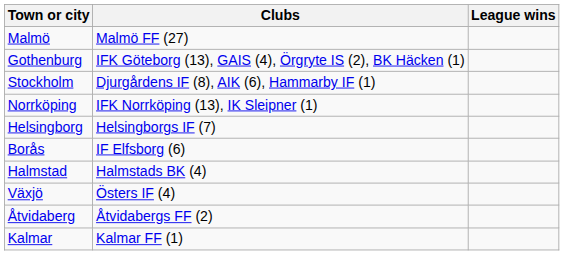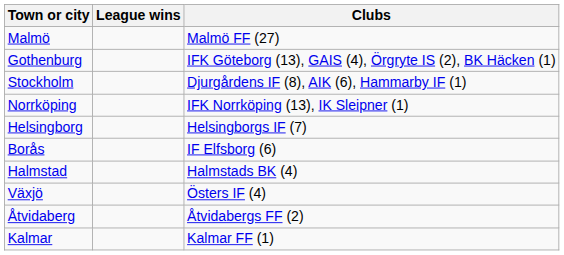columns swapped: League wins <-> Clubs
